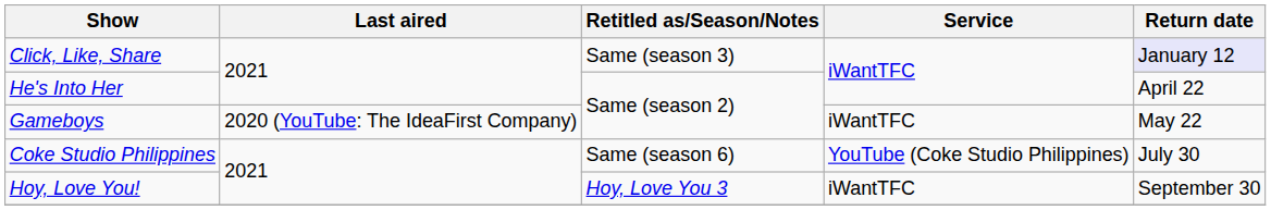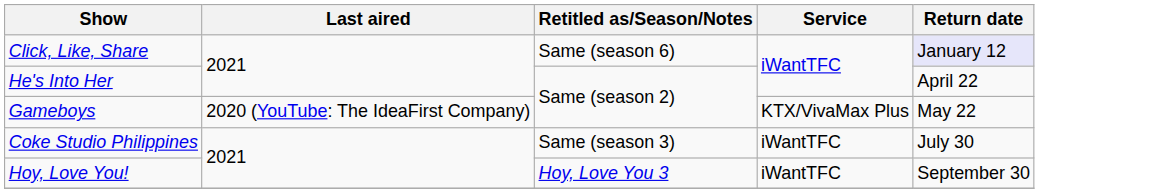Click, Like, Share | Retitled as/Season/Notes: Same (season 3) -> Same (season 6)
Gameboys | Service: iWantTFC -> KTX/VivaMax Plus
Coke Studio Philippines | Retitled as/Season/Notes: Same (season 6) -> Same (season 3)
Coke Studio Philippines | Service: YouTube (Coke Studio Philippines) -> iWantTFC
